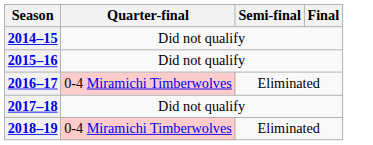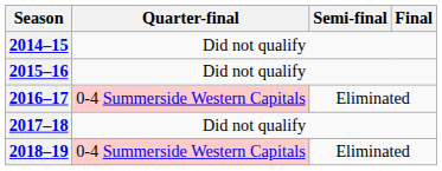2016–17 | Quarter-final: 0-4 Miramichi Timberwolves -> 0-4 Summerside Western Capitals
2018–19 | Quarter-final: 0-4 Miramichi Timberwolves -> 0-4 Summerside Western Capitals
